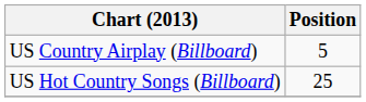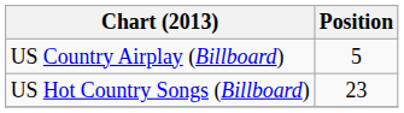US Hot Country Songs (Billboard) | Position: 25 -> 23
